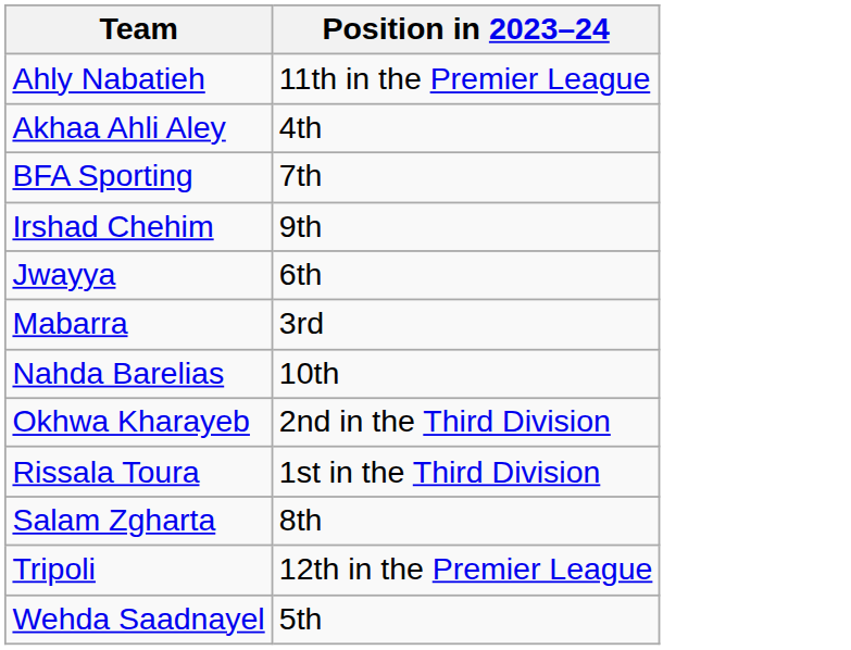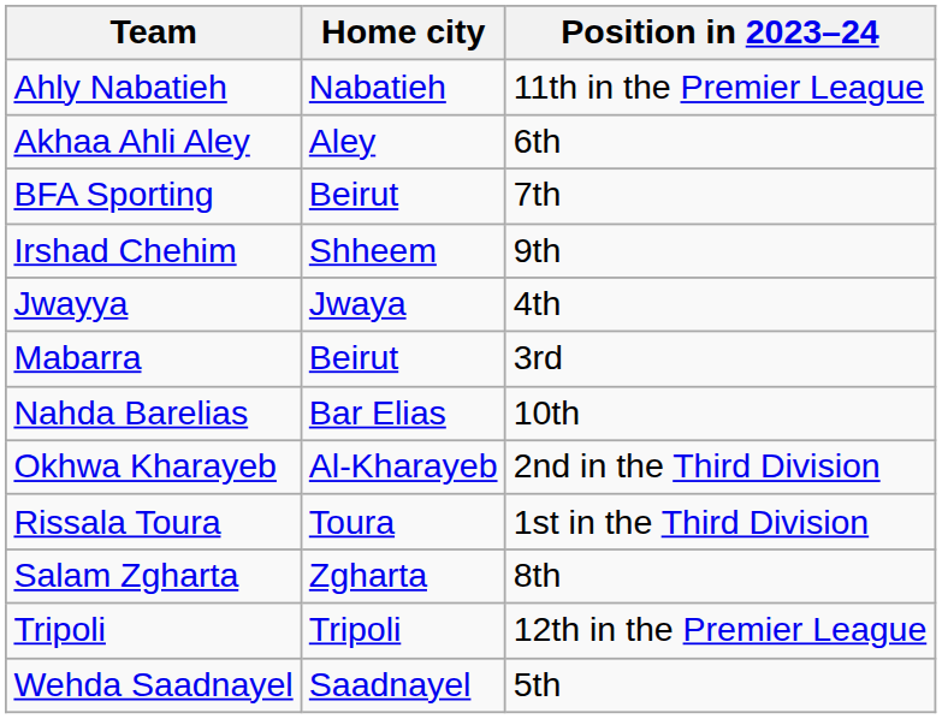+ column: Home city | Nabatieh | Aley | Beirut | Shheem | Jwaya | Beirut | Bar Elias | Al-Kharayeb | Toura | Zgharta | Tripoli | Saadnayel
Akhaa Ahli Aley | Position in 2023–24: 4th -> 6th
Jwayya | Position in 2023–24: 6th -> 4th
